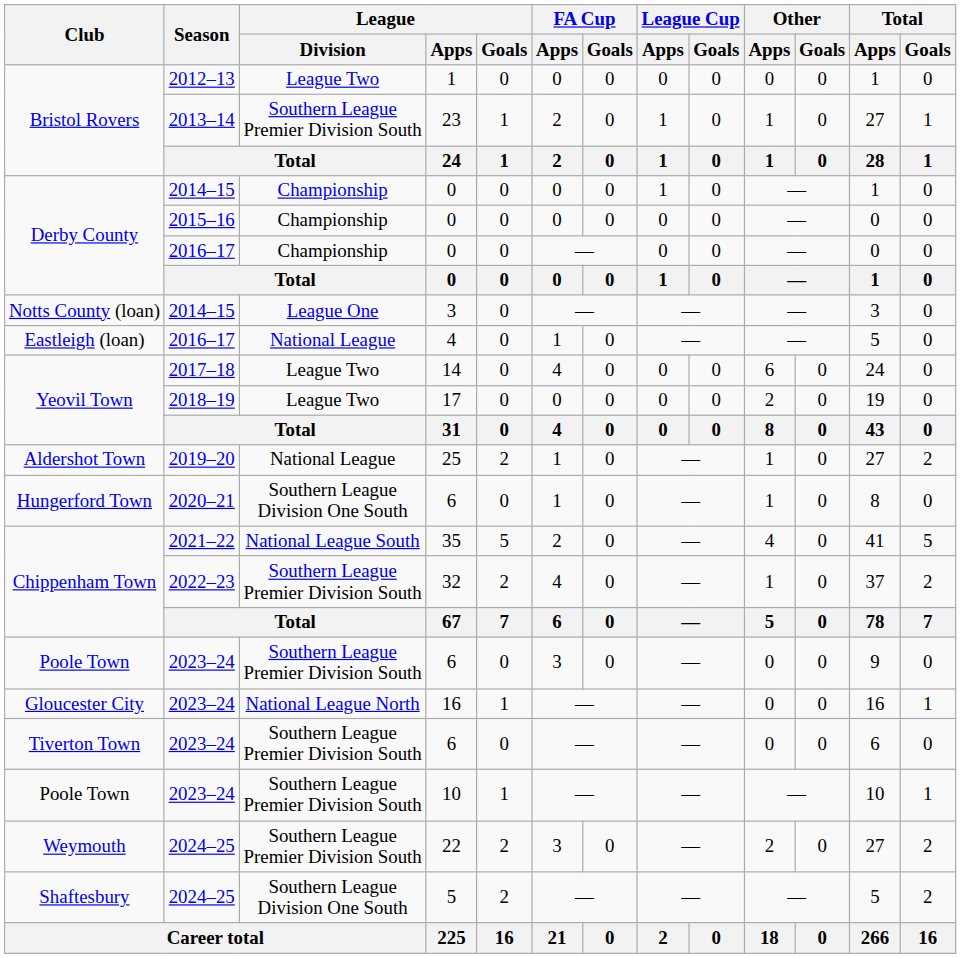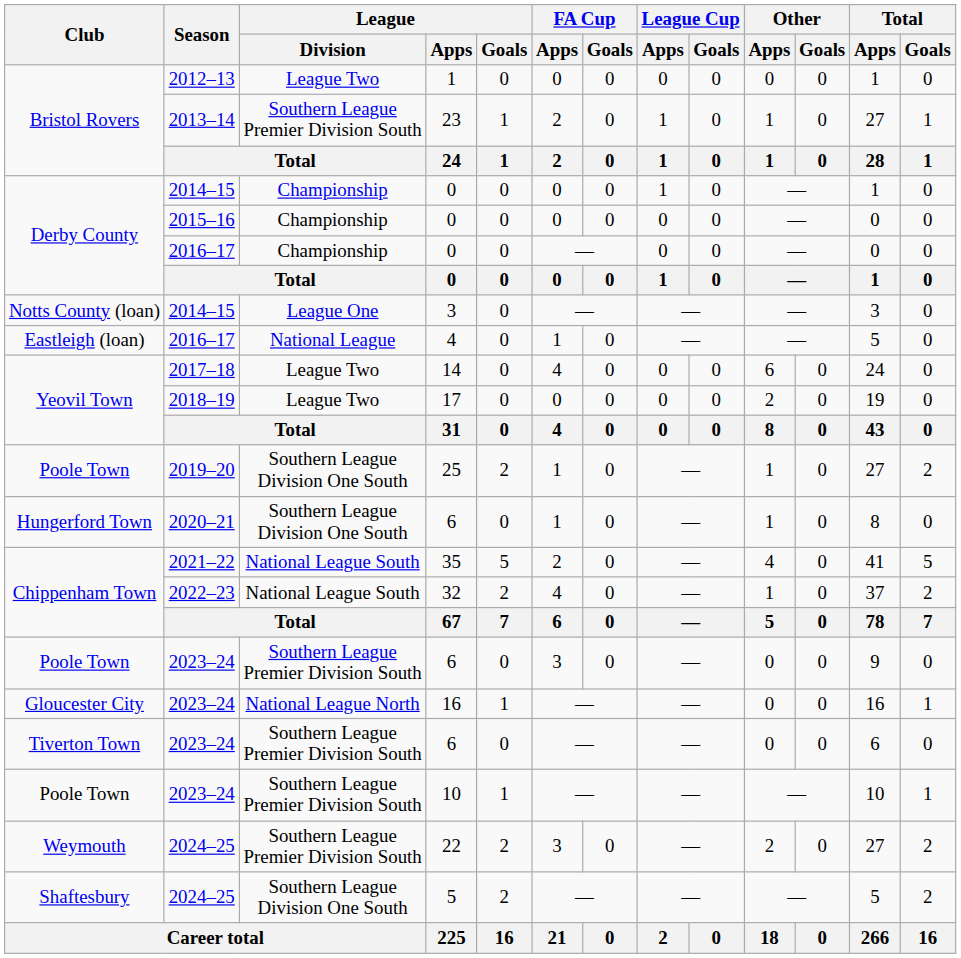25 | Club: Aldershot Town -> Poole Town
25 | League / Division: National League -> Southern League Division One South
32 | League / Division: Southern League Premier Division South -> National League South
